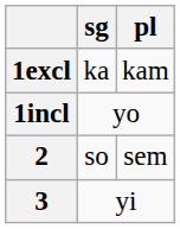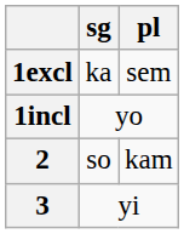1excl | pl: kam -> sem
2 | pl: sem -> kam
